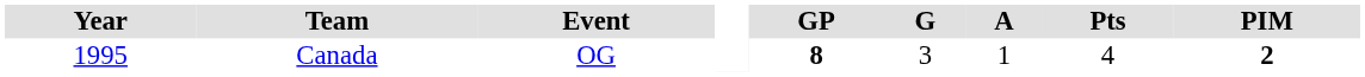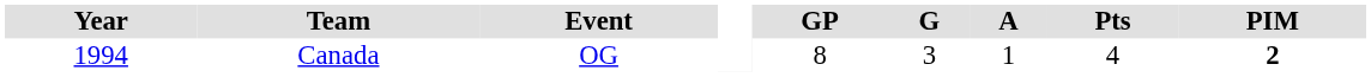Canada | Year: 1995 -> 1994
Canada | GP: bold -> normal
